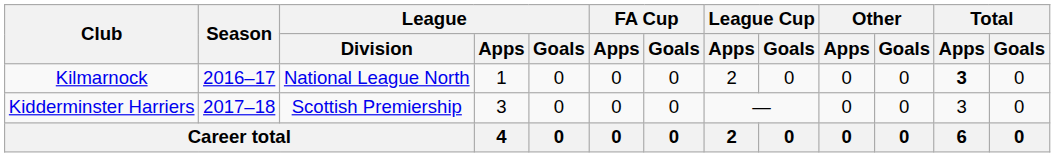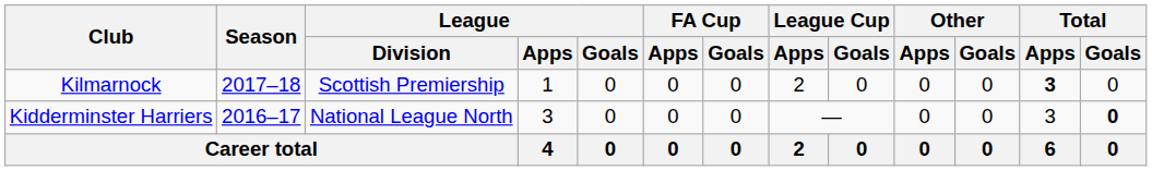Kilmarnock | Season: 2016–17 -> 2017–18
Kilmarnock | League / Division: National League North -> Scottish Premiership
Kidderminster Harriers | Season: 2017–18 -> 2016–17
Kidderminster Harriers | League / Division: Scottish Premiership -> National League North
Kidderminster Harriers | Total / Goals: normal -> bold
